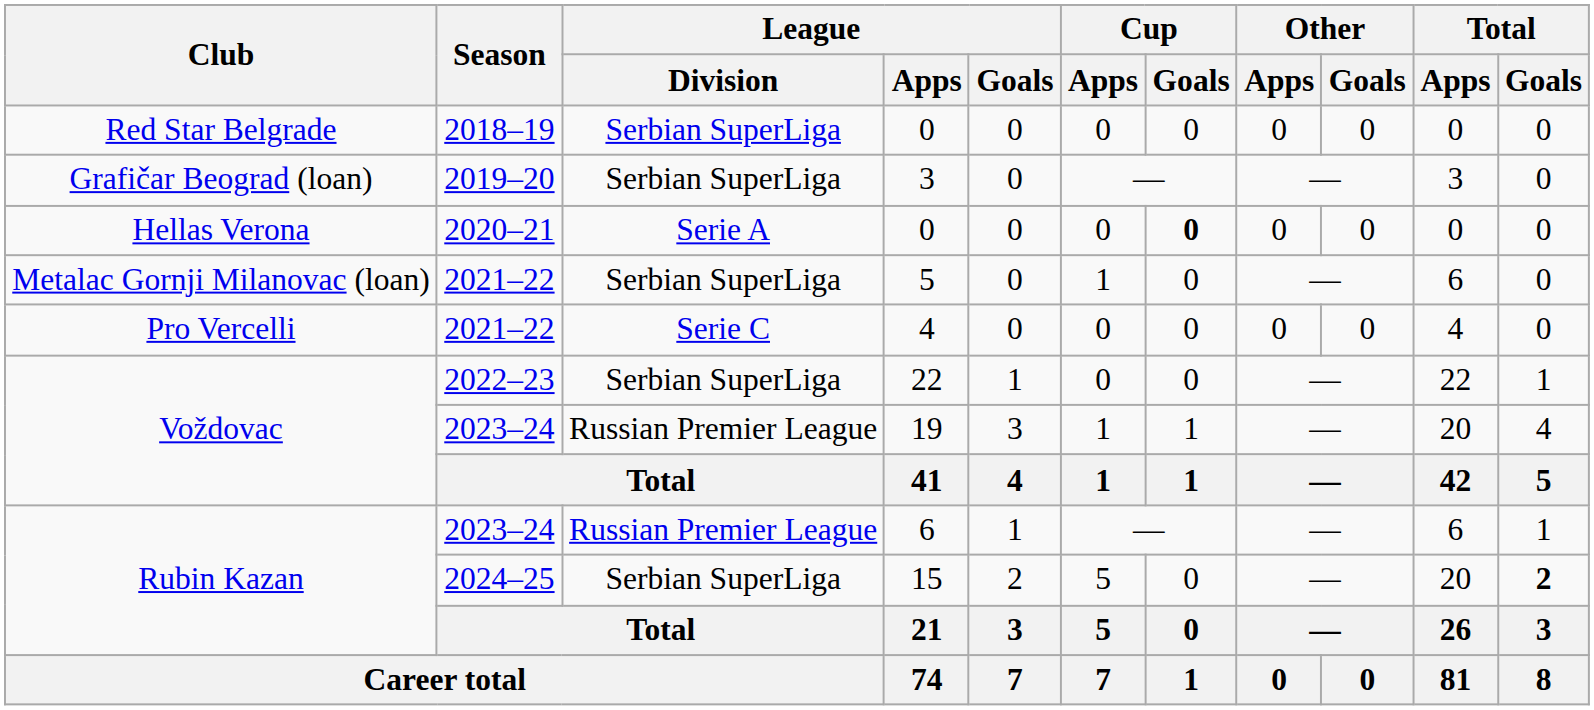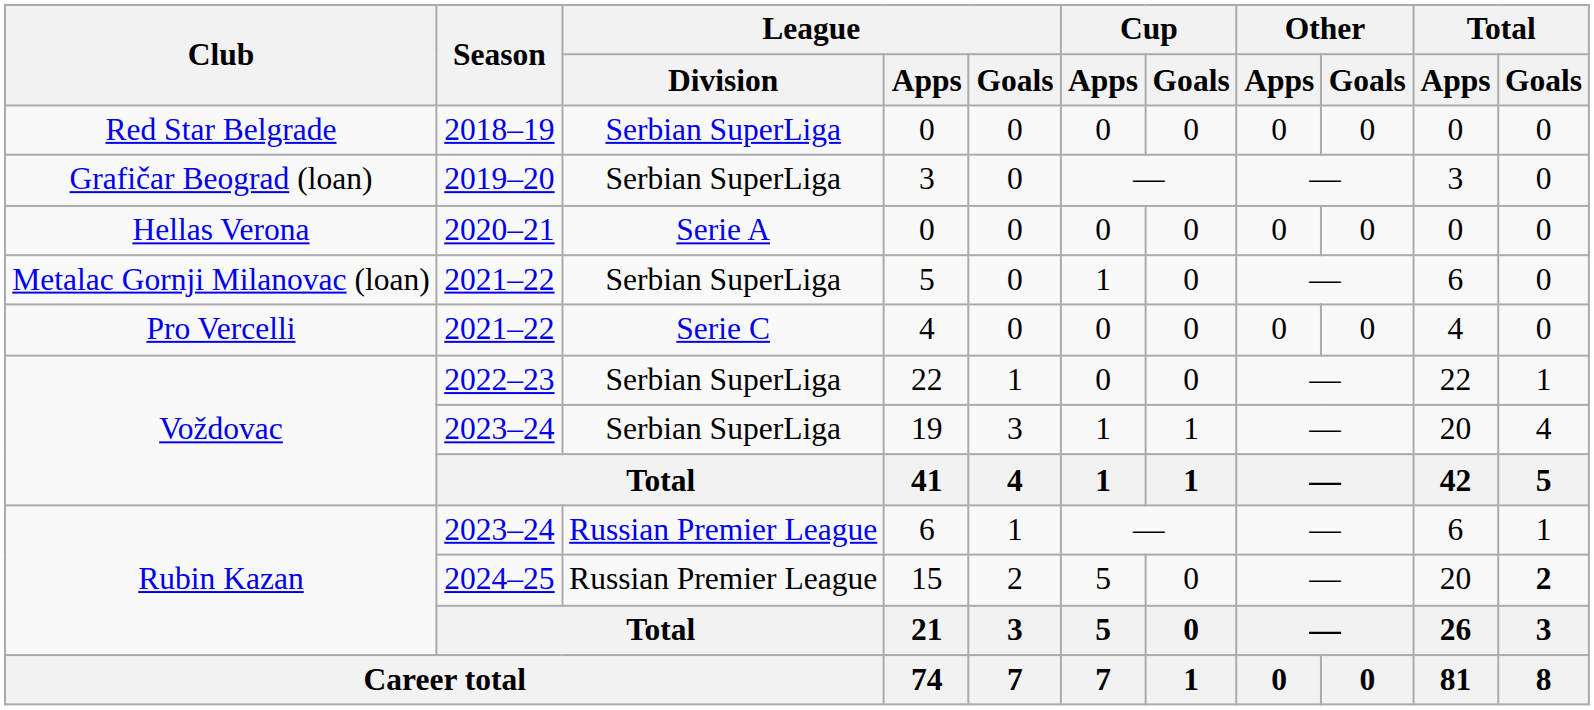Hellas Verona / 0 | Cup / Goals: bold -> normal
19 | League / Division: Russian Premier League -> Serbian SuperLiga
15 | League / Division: Serbian SuperLiga -> Russian Premier League
